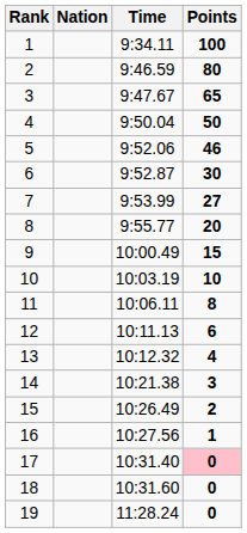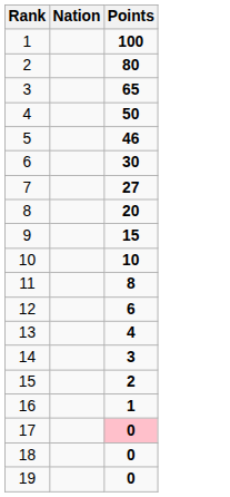- column: Time | 9:34.11 | 9:46.59 | 9:47.67 | 9:50.04 | 9:52.06 | 9:52.87 | 9:53.99 | 9:55.77 | 10:00.49 | 10:03.19 | 10:06.11 | 10:11.13 | 10:12.32 | 10:21.38 | 10:26.49 | 10:27.56 | 10:31.40 | 10:31.60 | 11:28.24
